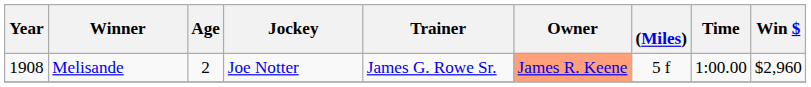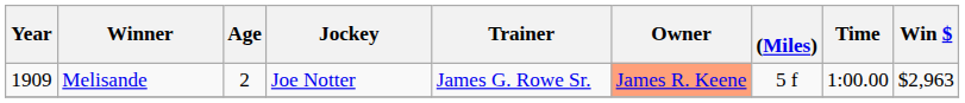Melisande | Year: 1908 -> 1909
Melisande | Win $: $2,960 -> $2,963
